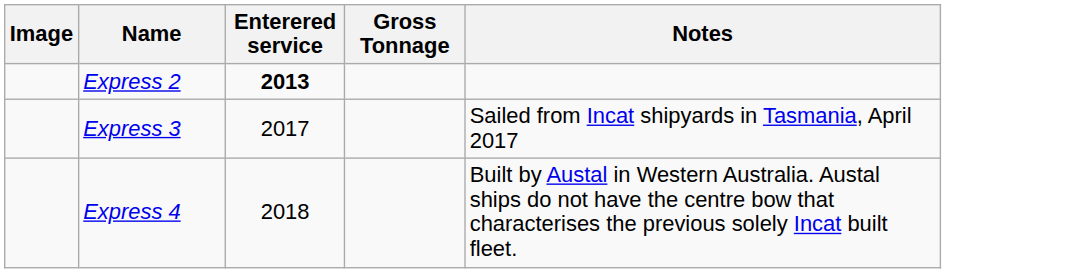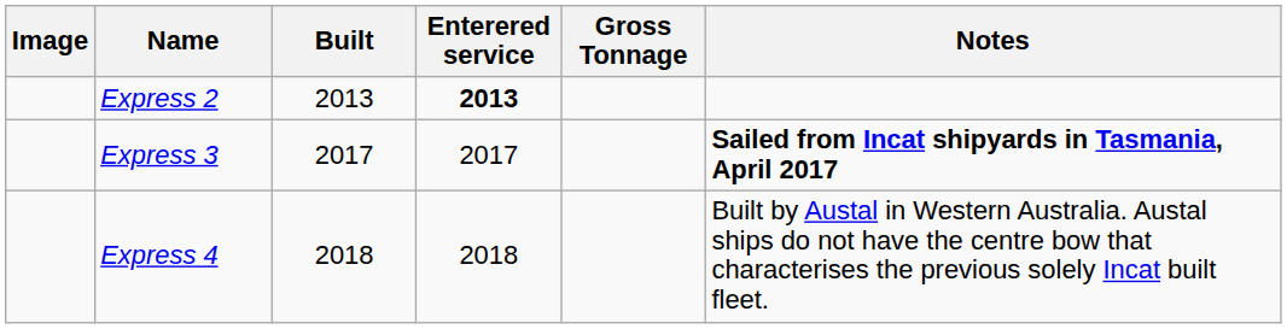+ column: Built | 2013 | 2017 | 2018
Express 3 | Notes: normal -> bold
